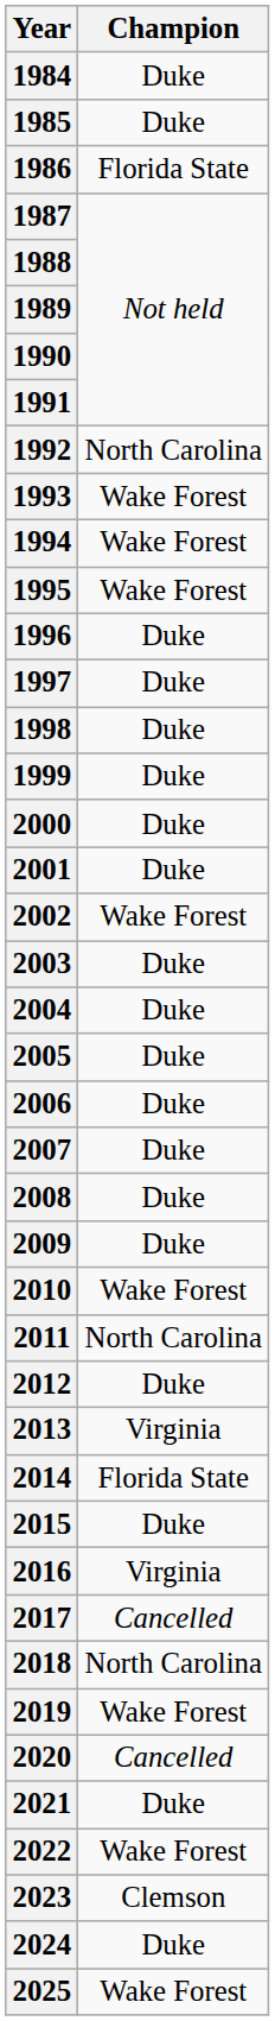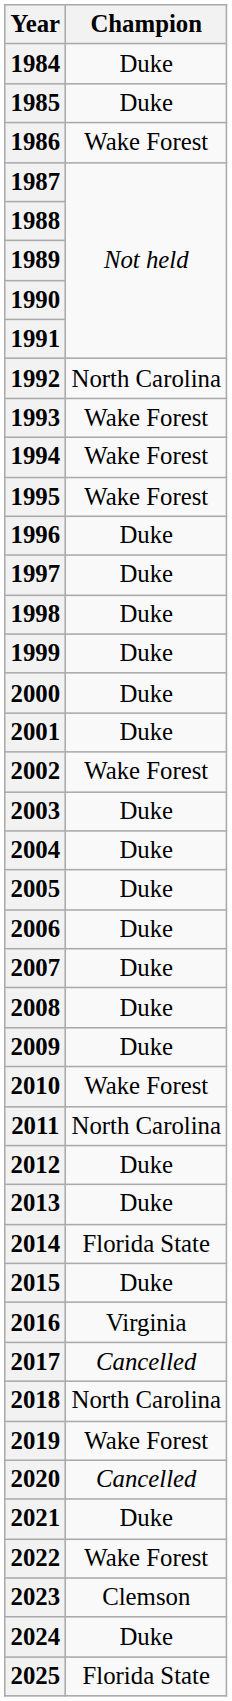1986 | Champion: Florida State -> Wake Forest
2013 | Champion: Virginia -> Duke
2025 | Champion: Wake Forest -> Florida State
